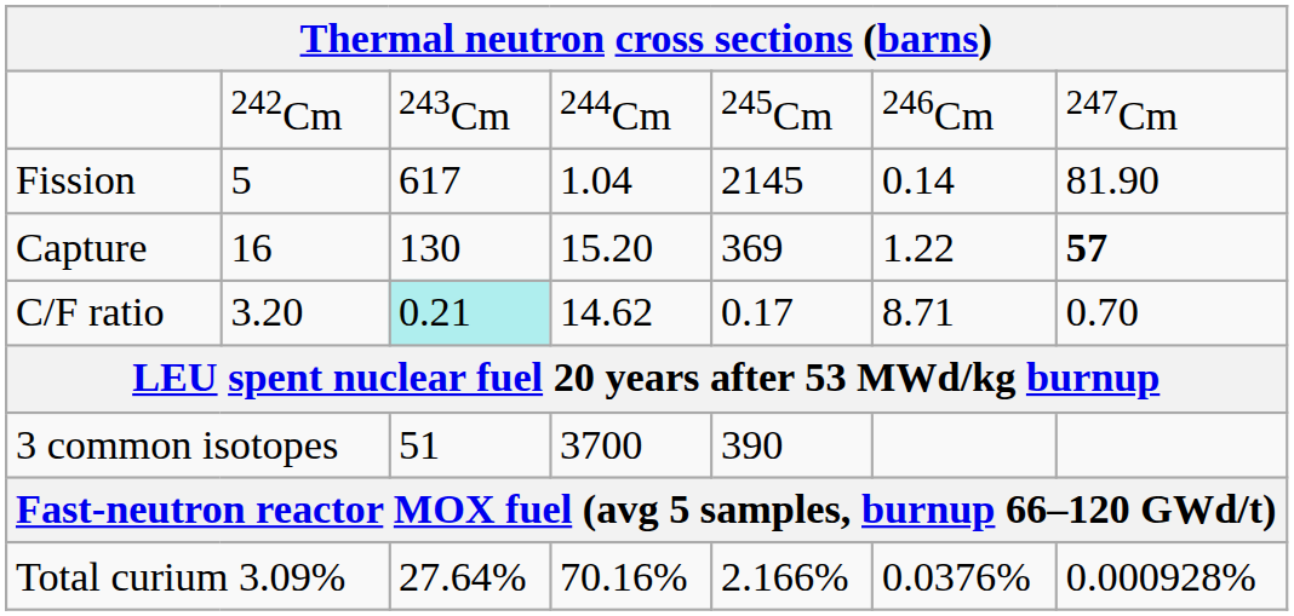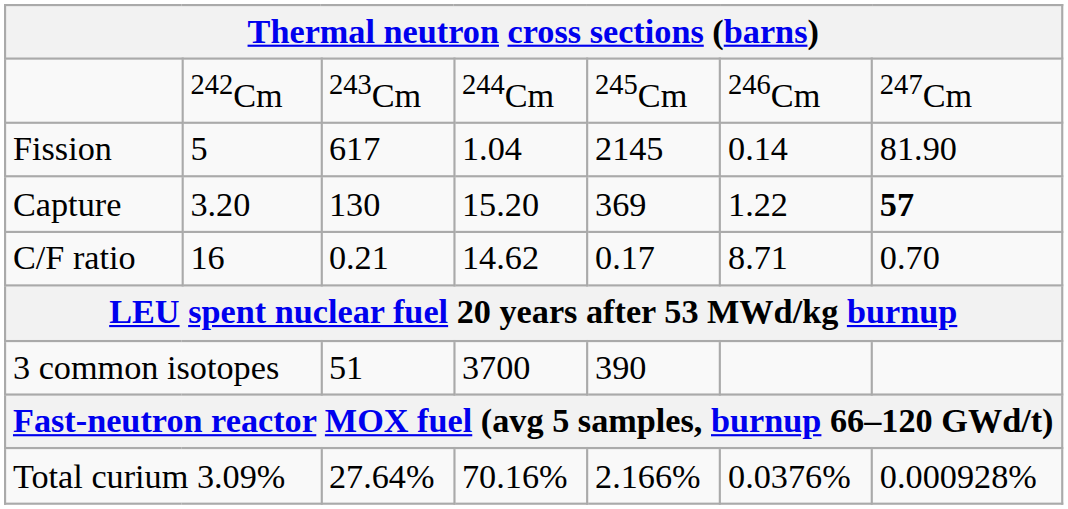Capture | column 2: 16 -> 3.20
C/F ratio | column 2: 3.20 -> 16
C/F ratio | column 3: paleturquoise background -> no background
